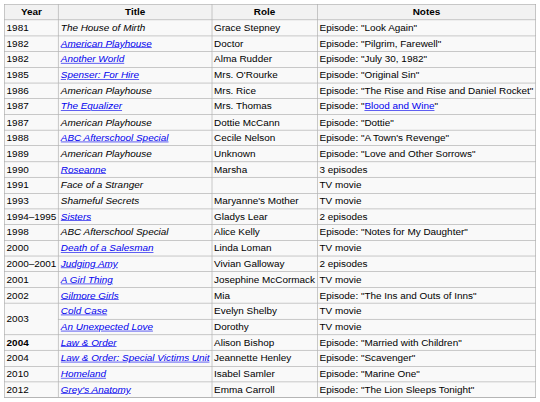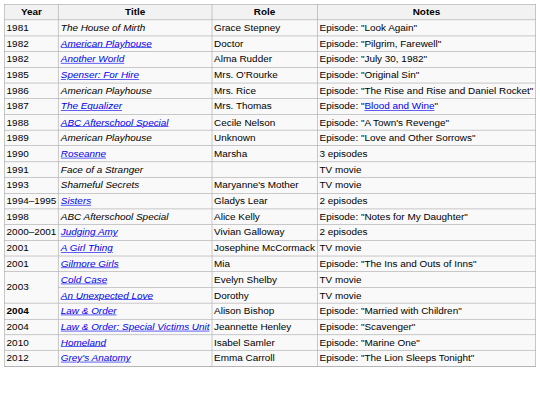- row: 1987 | American Playhouse | Dottie McCann | Episode: "Dottie"
- row: 2000 | Death of a Salesman | Linda Loman | TV movie
Mia | Year: 2002 -> 2001
